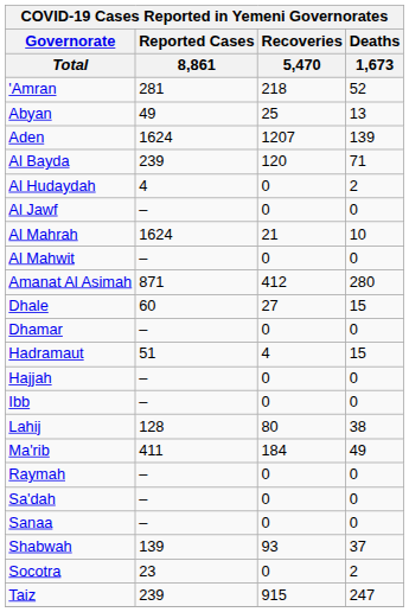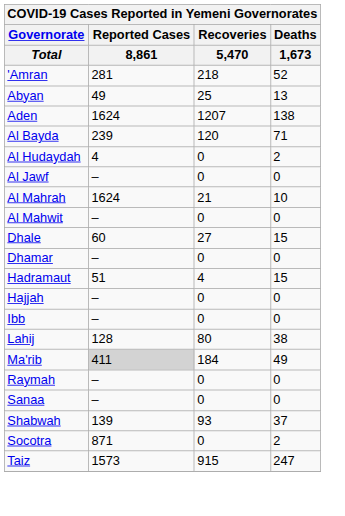Aden | Deaths / 1,673: 139 -> 138
- row: Amanat Al Asimah | 871 | 412 | 280
Ma'rib | Reported Cases / 8,861: no background -> lightgrey background
- row: Sa'dah | – | 0 | 0
Socotra | Reported Cases / 8,861: 23 -> 871
Taiz | Reported Cases / 8,861: 239 -> 1573
